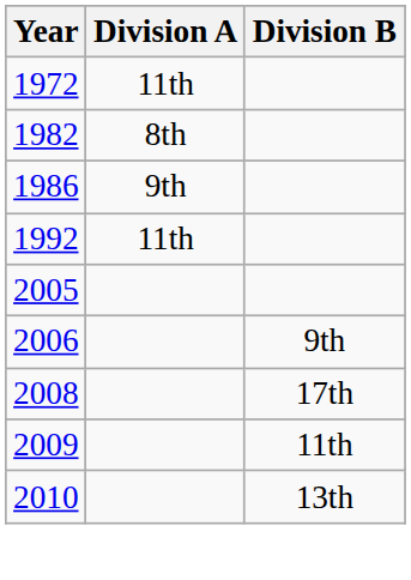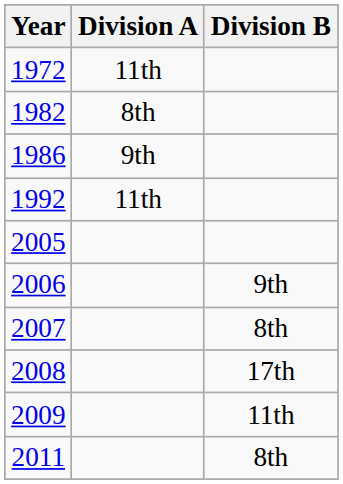+ row: 2007 | 8th
- row: 2010 | 13th
+ row: 2011 | 8th
